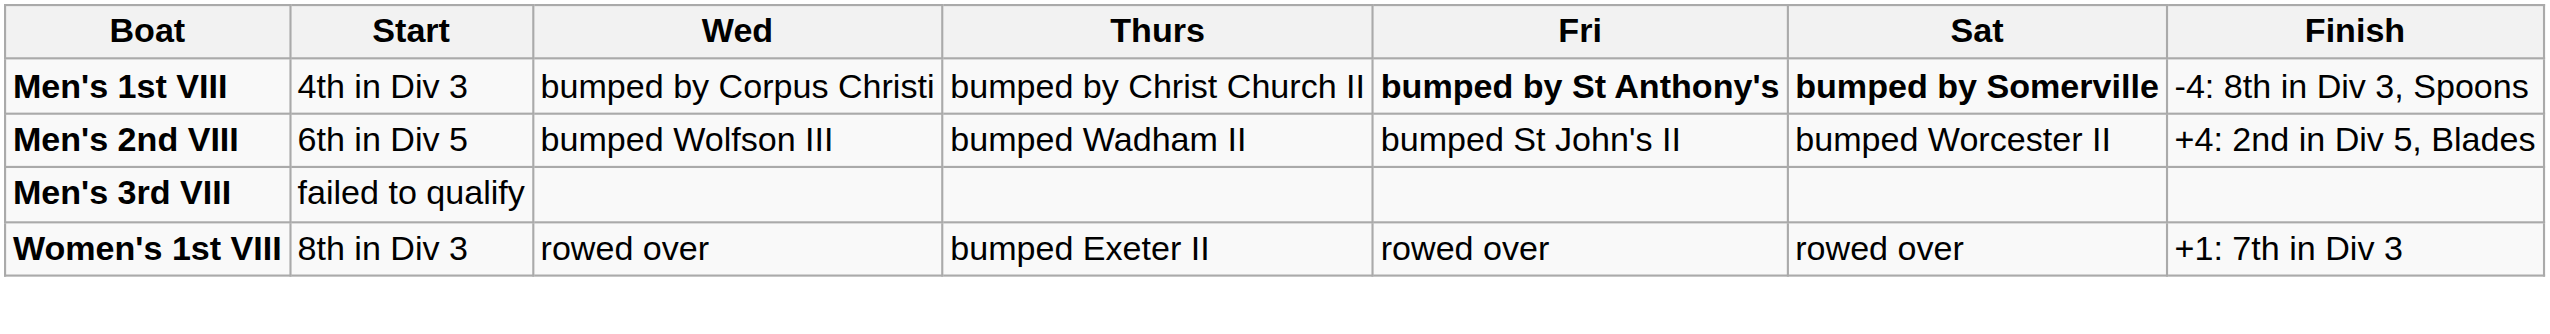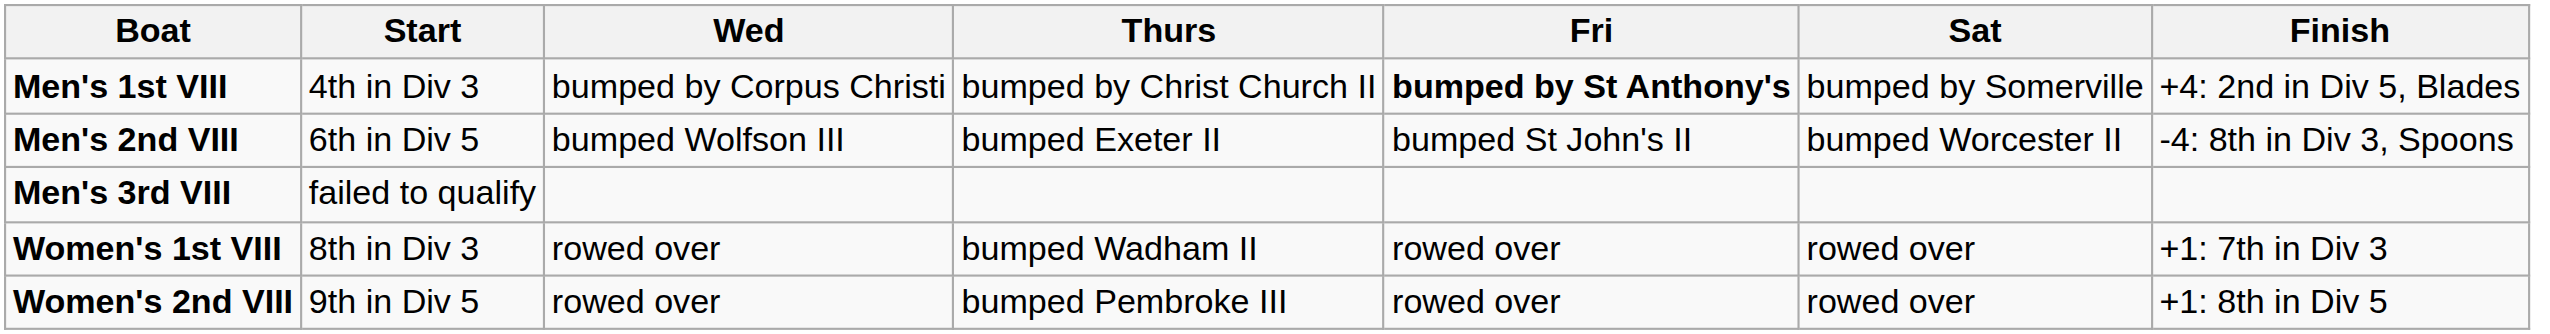Men's 1st VIII | Sat: bold -> normal
Men's 1st VIII | Finish: -4: 8th in Div 3, Spoons -> +4: 2nd in Div 5, Blades
Men's 2nd VIII | Thurs: bumped Wadham II -> bumped Exeter II
Men's 2nd VIII | Finish: +4: 2nd in Div 5, Blades -> -4: 8th in Div 3, Spoons
Women's 1st VIII | Thurs: bumped Exeter II -> bumped Wadham II
+ row: Women's 2nd VIII | 9th in Div 5 | rowed over | bumped Pembroke III | rowed over | rowed over | +1: 8th in Div 5
